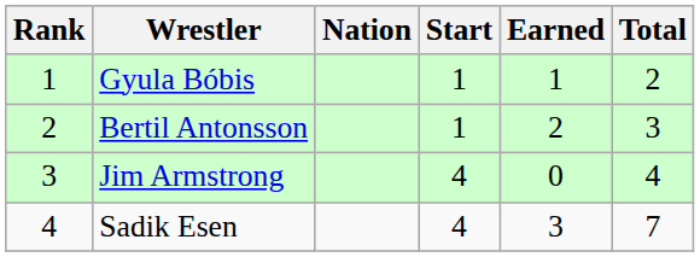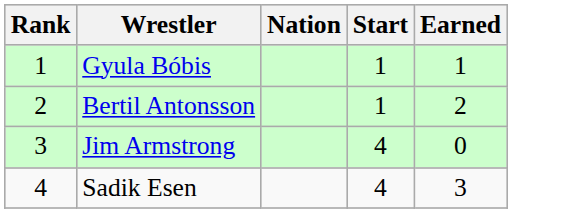- column: Total | 2 | 3 | 4 | 7
